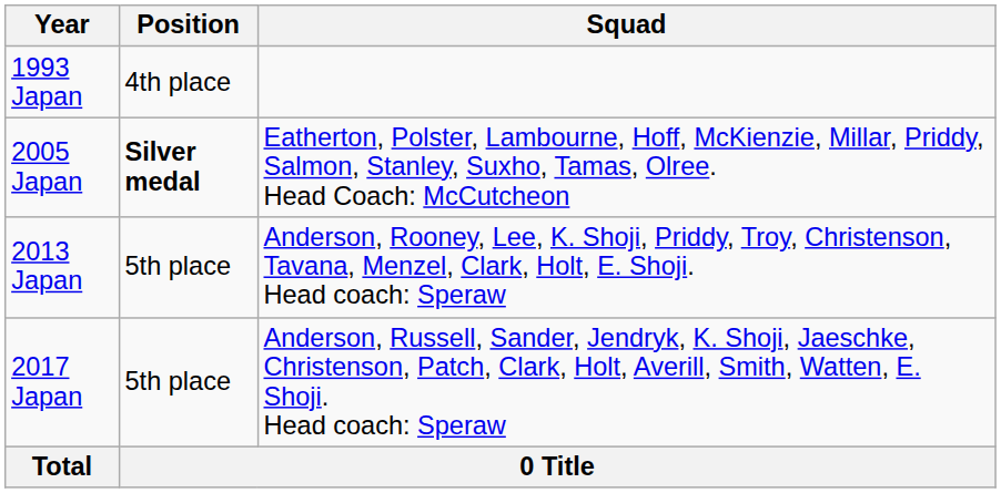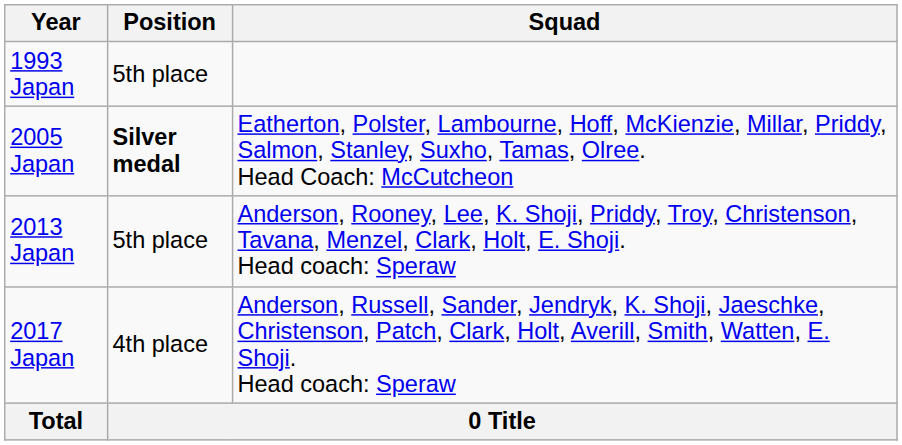1993 Japan | Position: 4th place -> 5th place
2017 Japan | Position: 5th place -> 4th place
